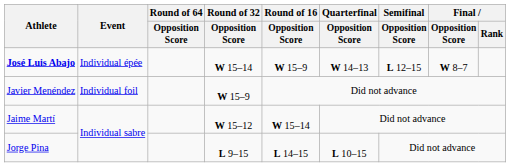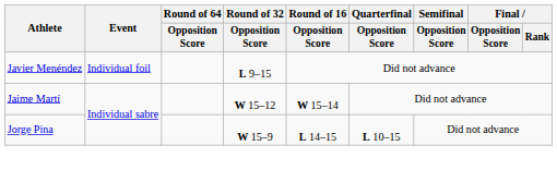- row: José Luis Abajo | Individual épée | W 15–14 | W 15–9 | W 14–13 | L 12–15 | W 8–7
Javier Menéndez | Round of 32 / Opposition Score: W 15–9 -> L 9–15
Jorge Pina | Round of 32 / Opposition Score: L 9–15 -> W 15–9
